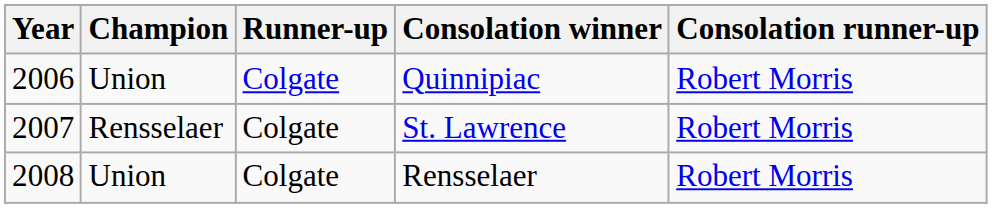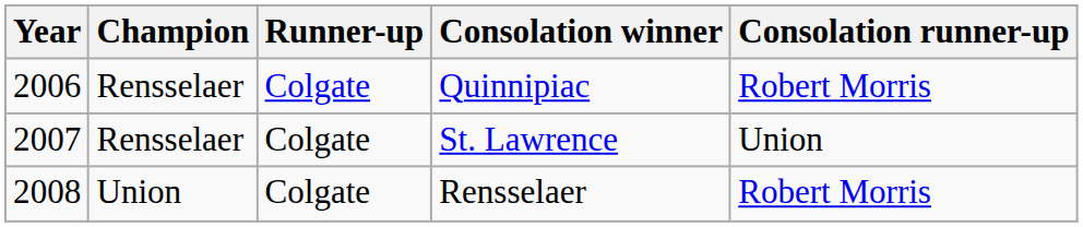Quinnipiac | Champion: Union -> Rensselaer
St. Lawrence | Consolation runner-up: Robert Morris -> Union
